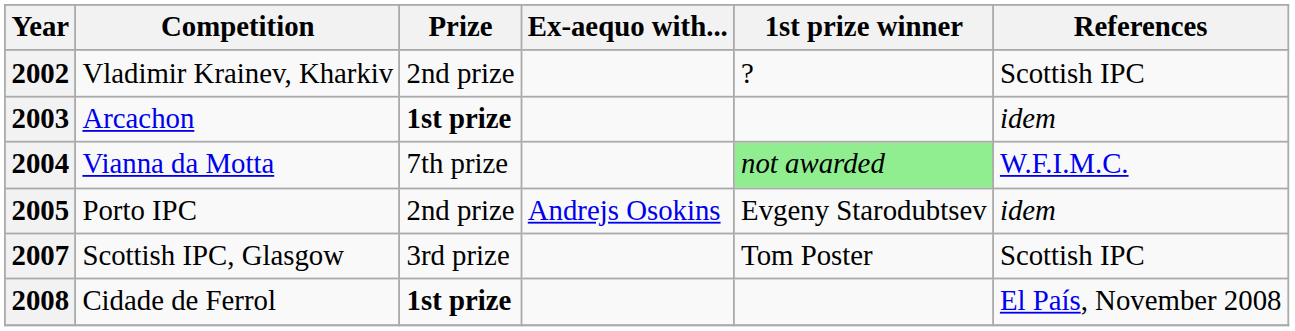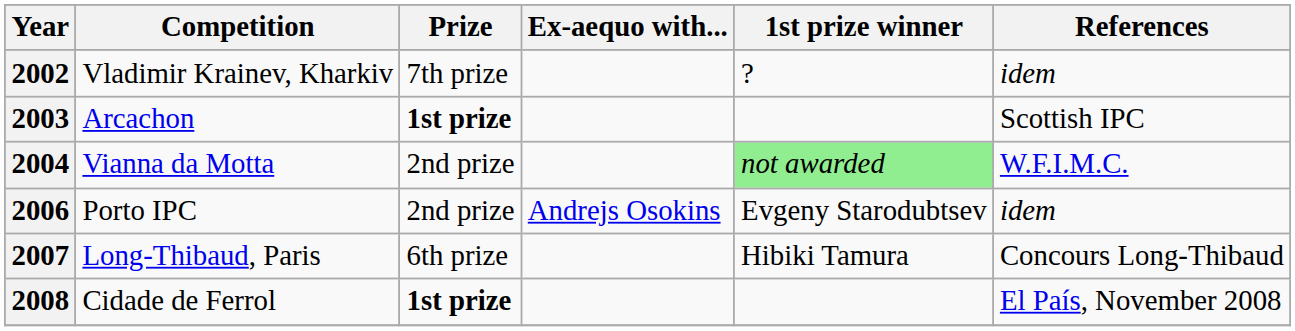Vladimir Krainev, Kharkiv | Prize: 2nd prize -> 7th prize
Vladimir Krainev, Kharkiv | References: Scottish IPC -> idem
Arcachon | References: idem -> Scottish IPC
Vianna da Motta | Prize: 7th prize -> 2nd prize
Porto IPC | Year: 2005 -> 2006
- row: 2007 | Scottish IPC, Glasgow | 3rd prize | Tom Poster | Scottish IPC
+ row: 2007 | Long-Thibaud, Paris | 6th prize | Hibiki Tamura | Concours Long-Thibaud
